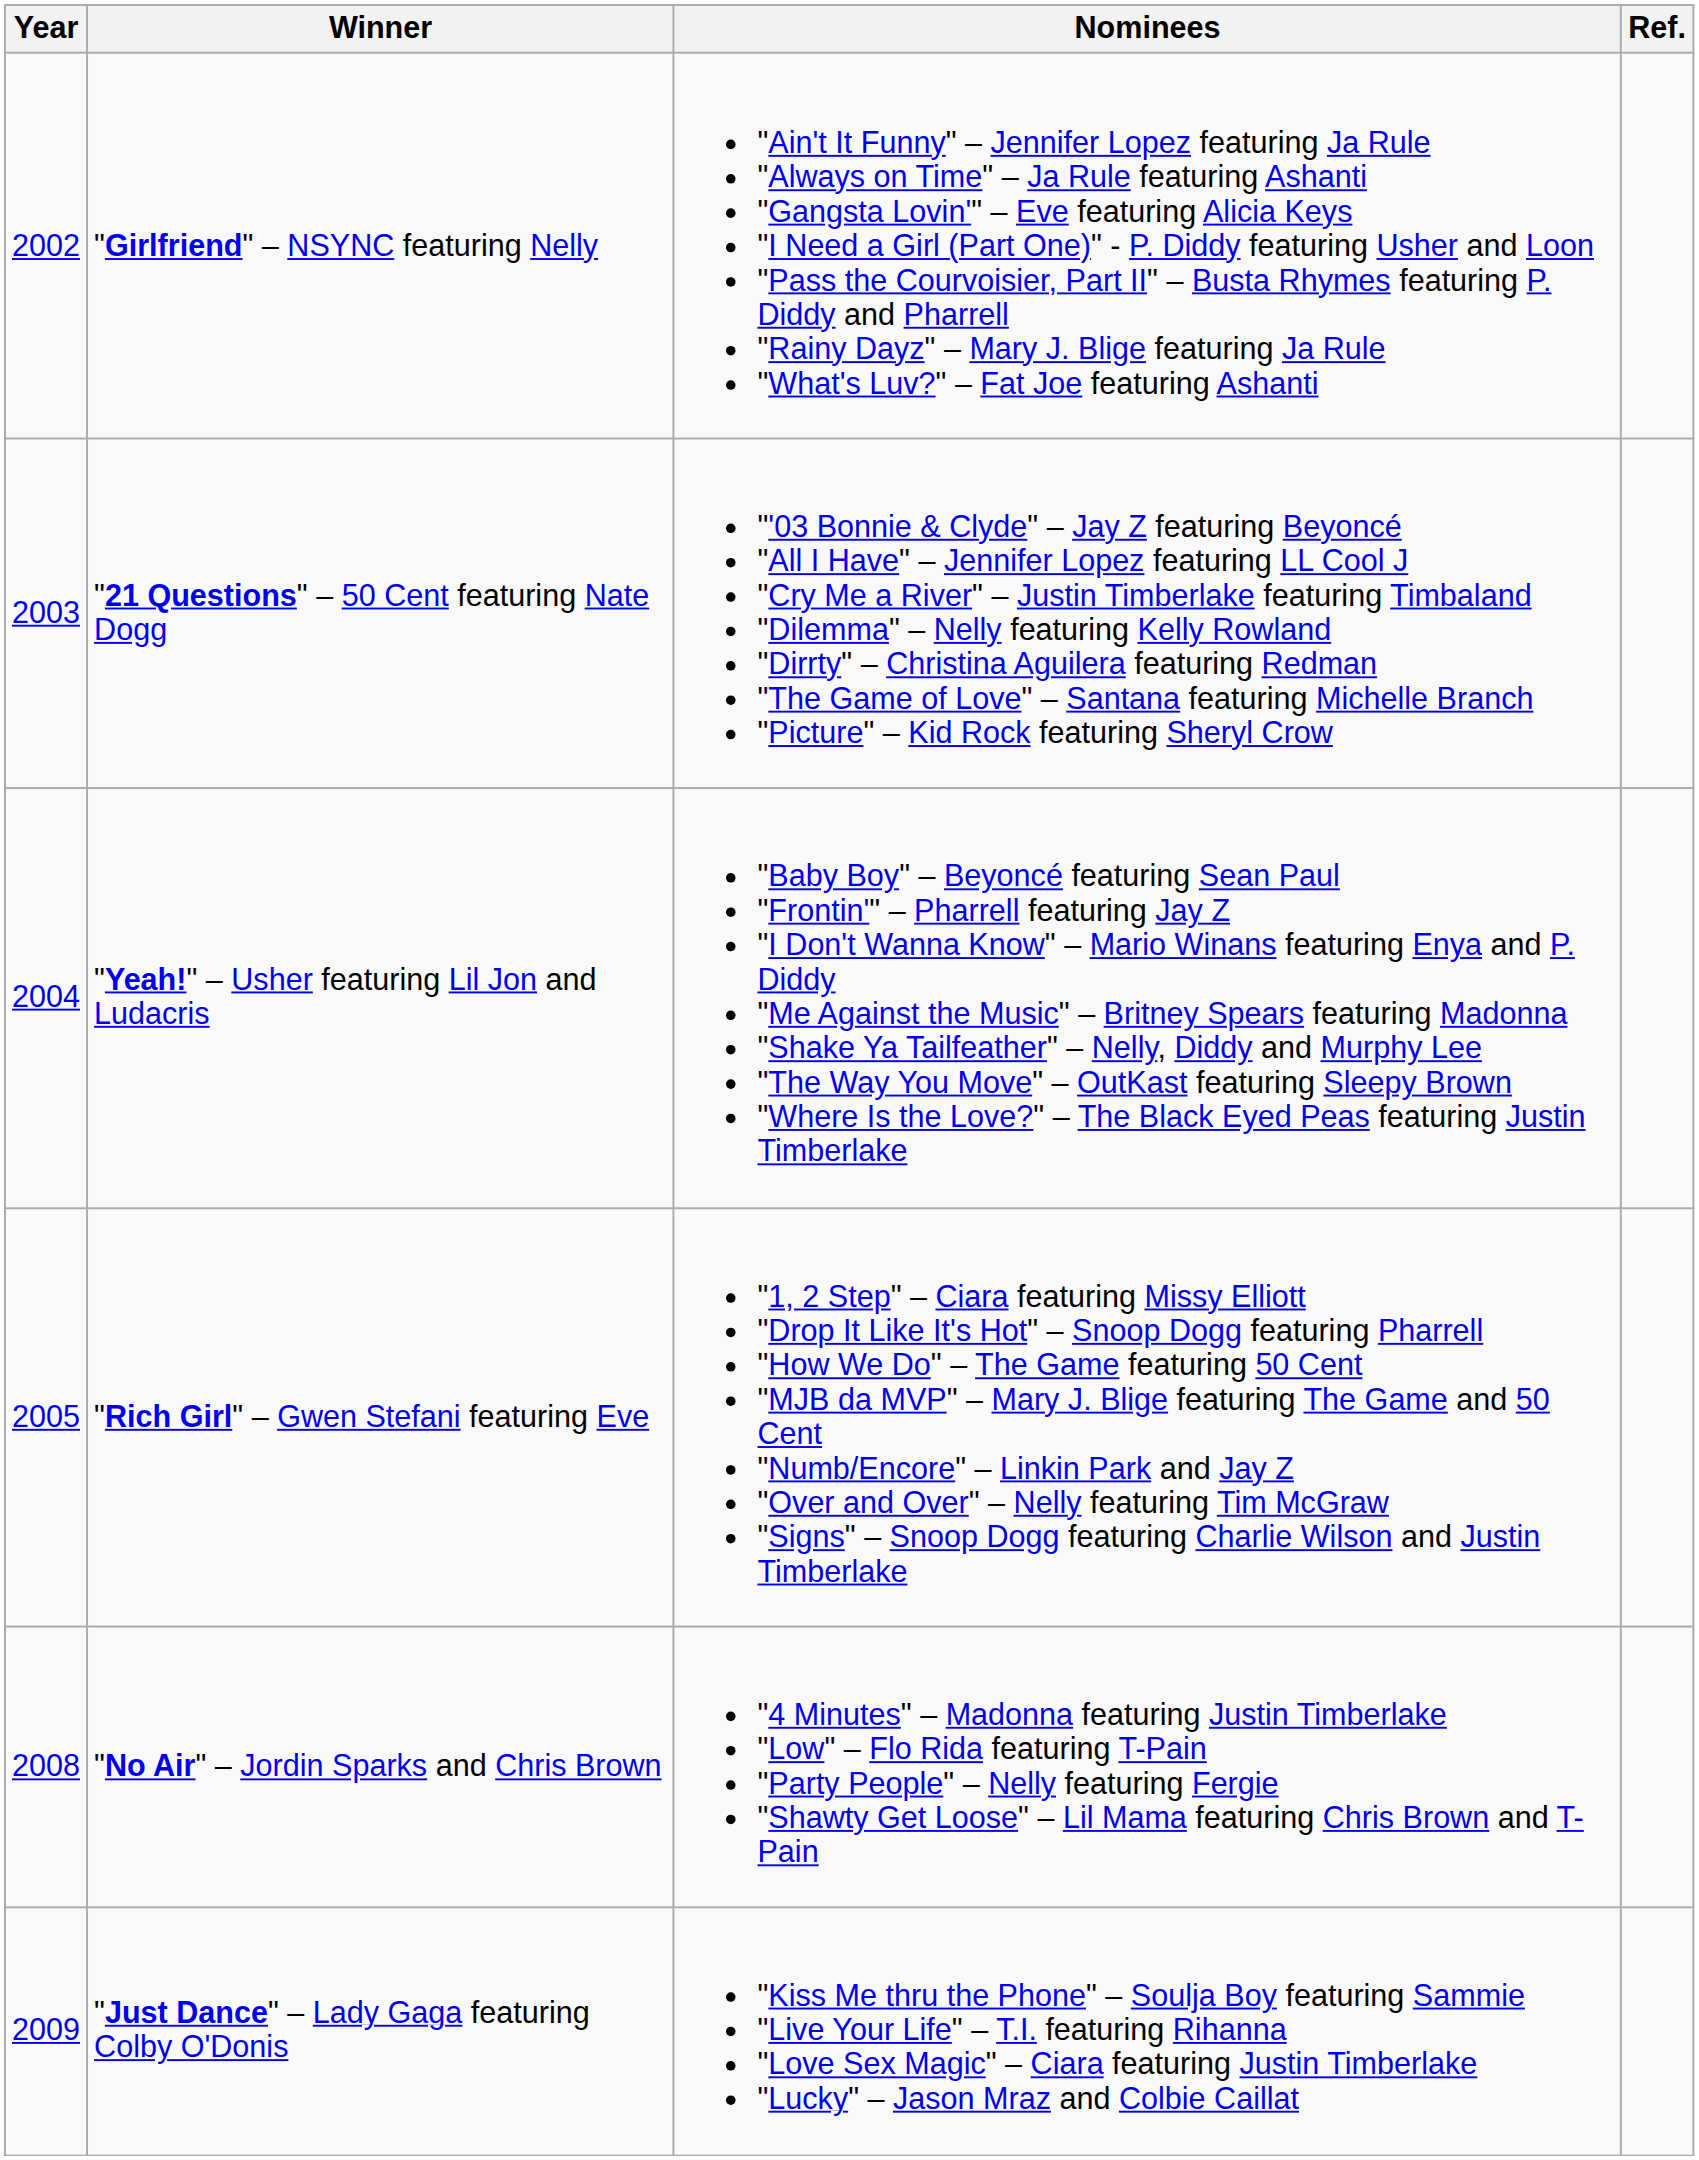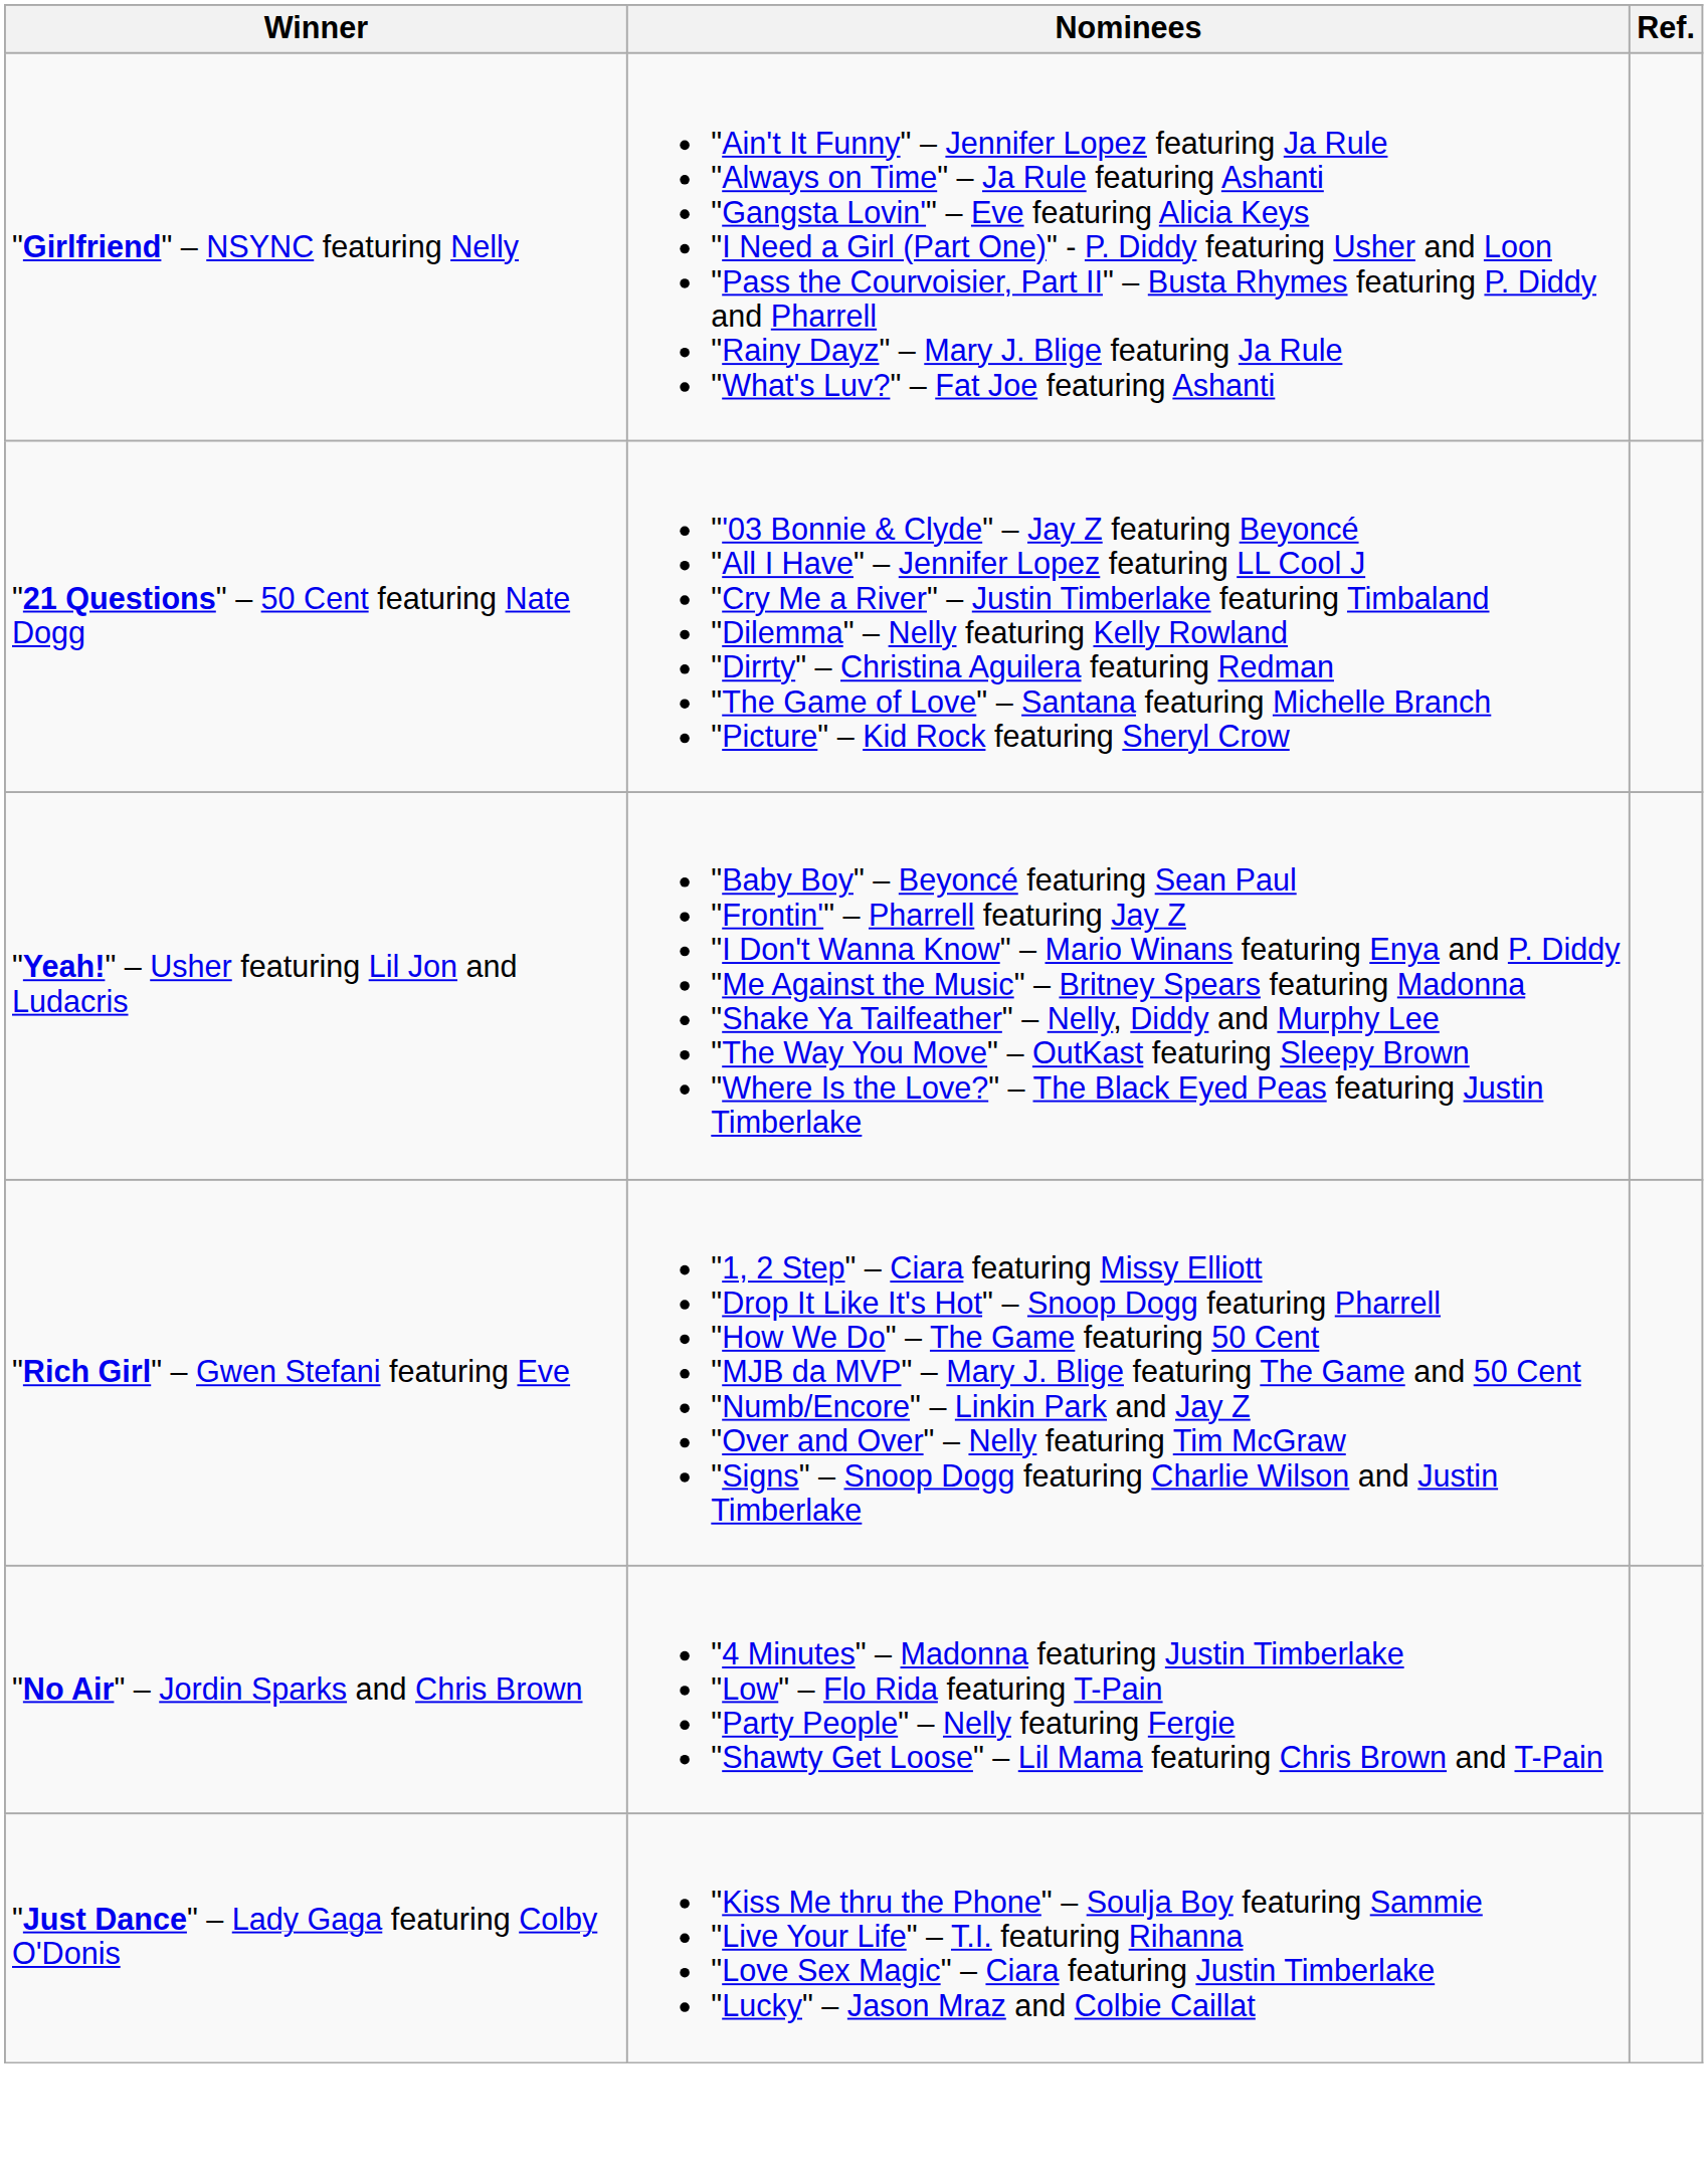- column: Year | 2002 | 2003 | 2004 | 2005 | 2008 | 2009
